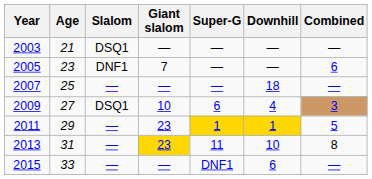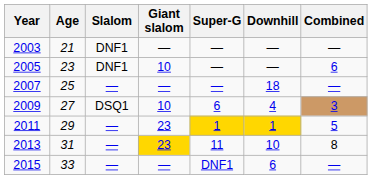2003 | Slalom: DSQ1 -> DNF1
2005 | Giant slalom: 7 -> 10
